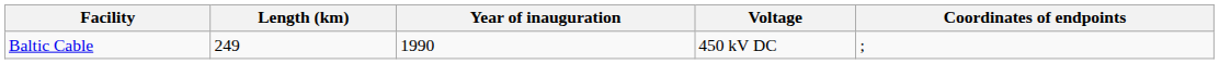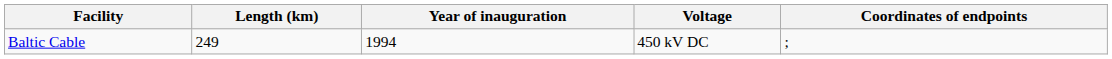Baltic Cable | Year of inauguration: 1990 -> 1994
